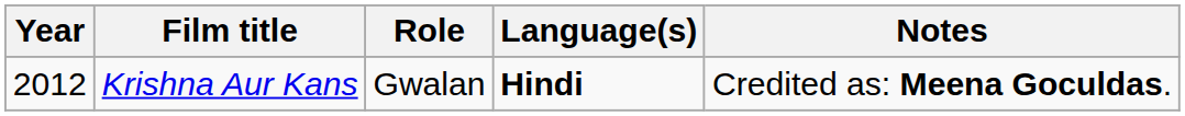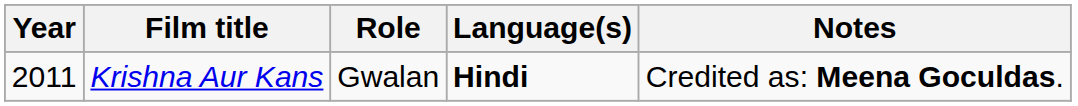Krishna Aur Kans | Year: 2012 -> 2011
